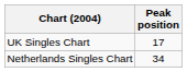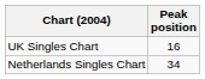UK Singles Chart | Peak position: 17 -> 16
